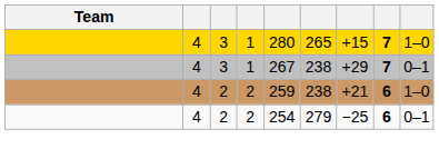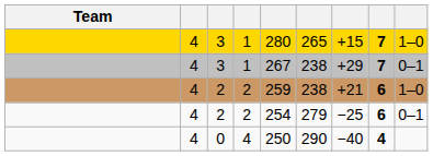+ row: 4 | 0 | 4 | 250 | 290 | −40 | 4
